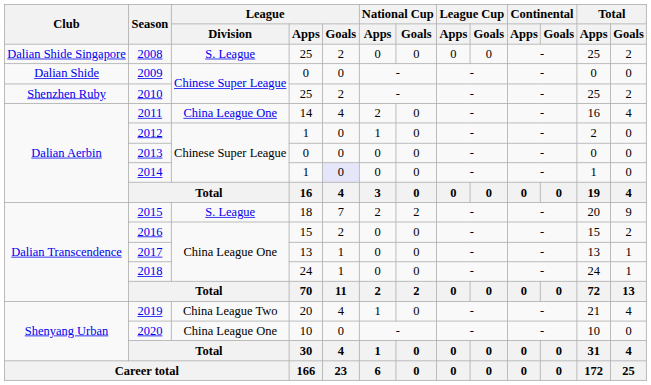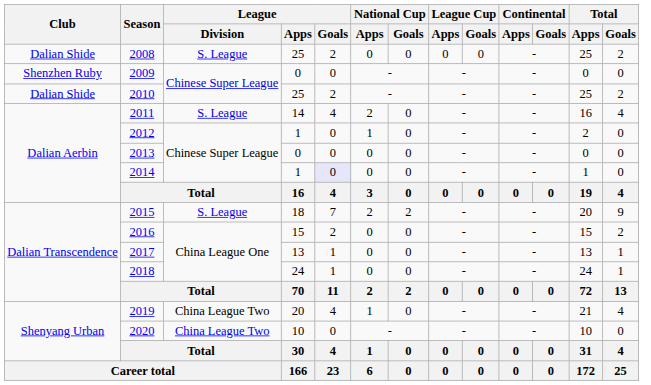2008 | Club: Dalian Shide Singapore -> Dalian Shide
2009 | Club: Dalian Shide -> Shenzhen Ruby
2010 | Club: Shenzhen Ruby -> Dalian Shide
2011 | League / Division: China League One -> S. League
2020 | League / Division: China League One -> China League Two
